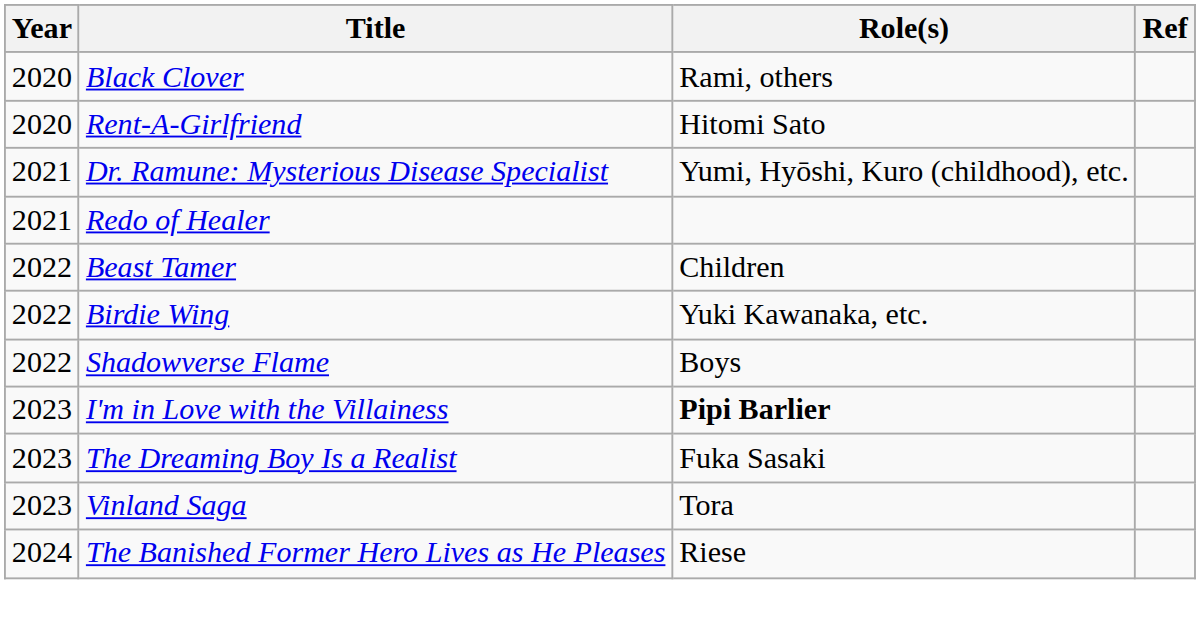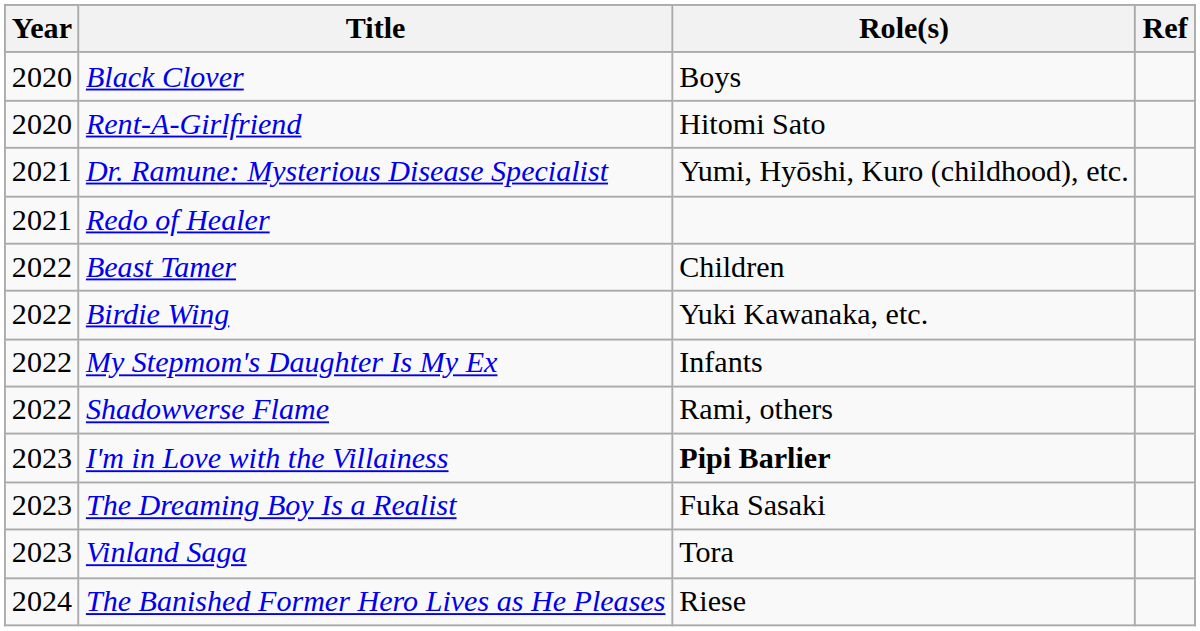Black Clover | Role(s): Rami, others -> Boys
+ row: 2022 | My Stepmom's Daughter Is My Ex | Infants
Shadowverse Flame | Role(s): Boys -> Rami, others
